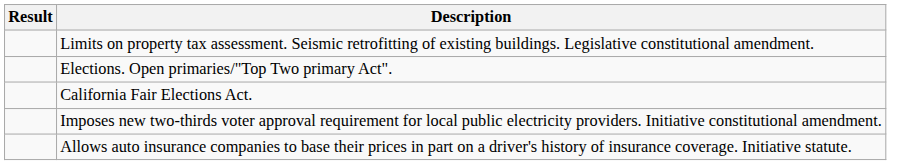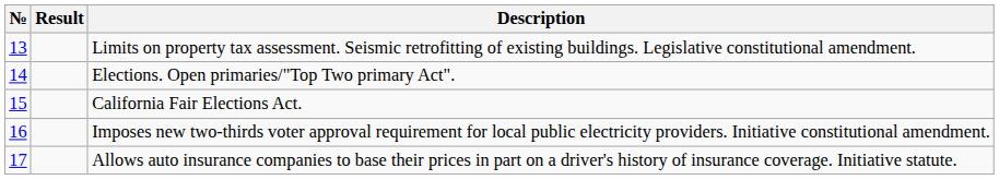+ column: № | 13 | 14 | 15 | 16 | 17
